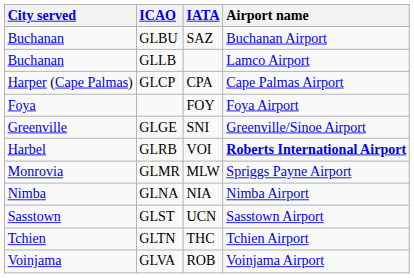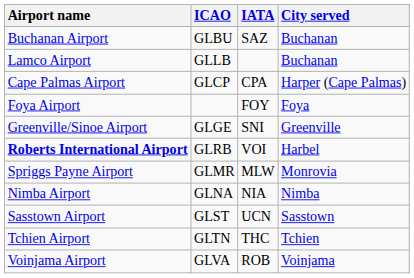columns swapped: City served <-> Airport name
